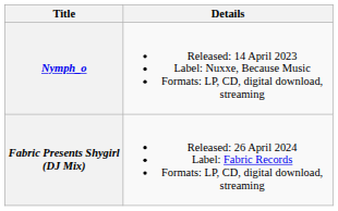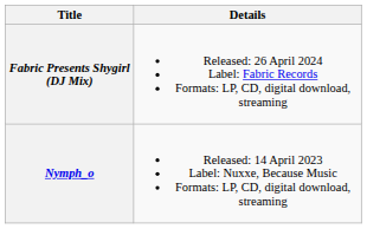rows swapped: Nymph_o <-> Fabric Presents Shygirl (DJ Mix)
